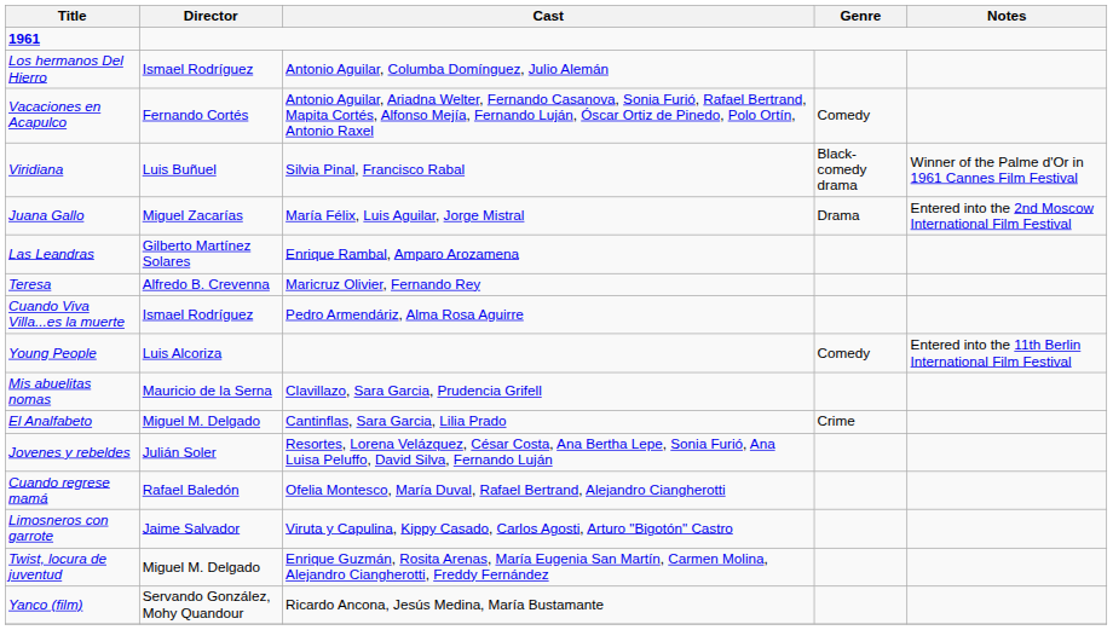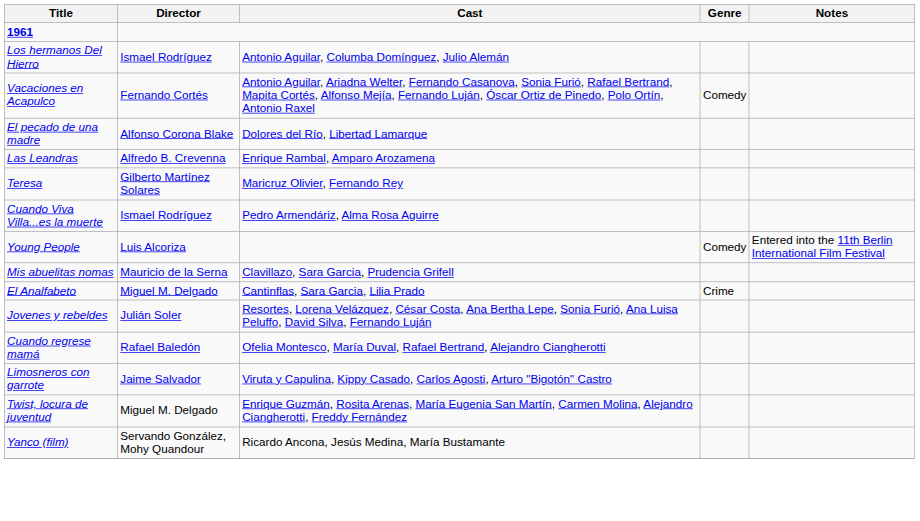- row: Viridiana | Luis Buñuel | Silvia Pinal, Francisco Rabal | Black-comedy drama | Winner of the Palme d'Or in 1961 Cannes Film Festival
+ row: El pecado de una madre | Alfonso Corona Blake | Dolores del Río, Libertad Lamarque
- row: Juana Gallo | Miguel Zacarías | María Félix, Luis Aguilar, Jorge Mistral | Drama | Entered into the 2nd Moscow International Film Festival
Las Leandras | Director: Gilberto Martínez Solares -> Alfredo B. Crevenna
Teresa | Director: Alfredo B. Crevenna -> Gilberto Martínez Solares
